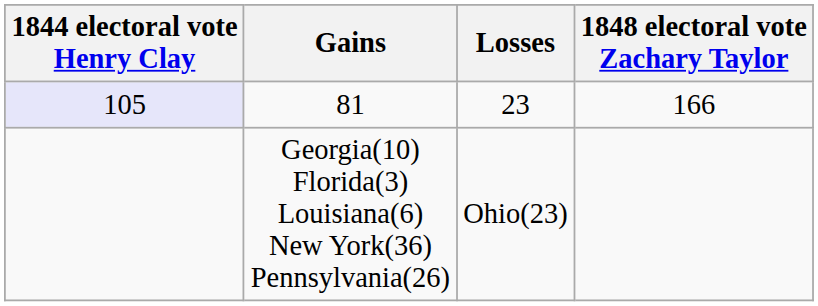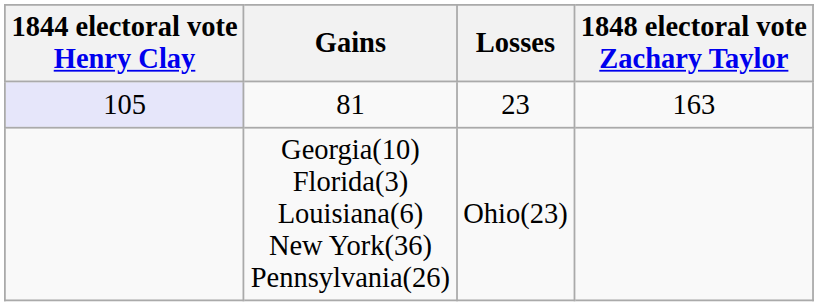81 | 1848 electoral vote Zachary Taylor: 166 -> 163
